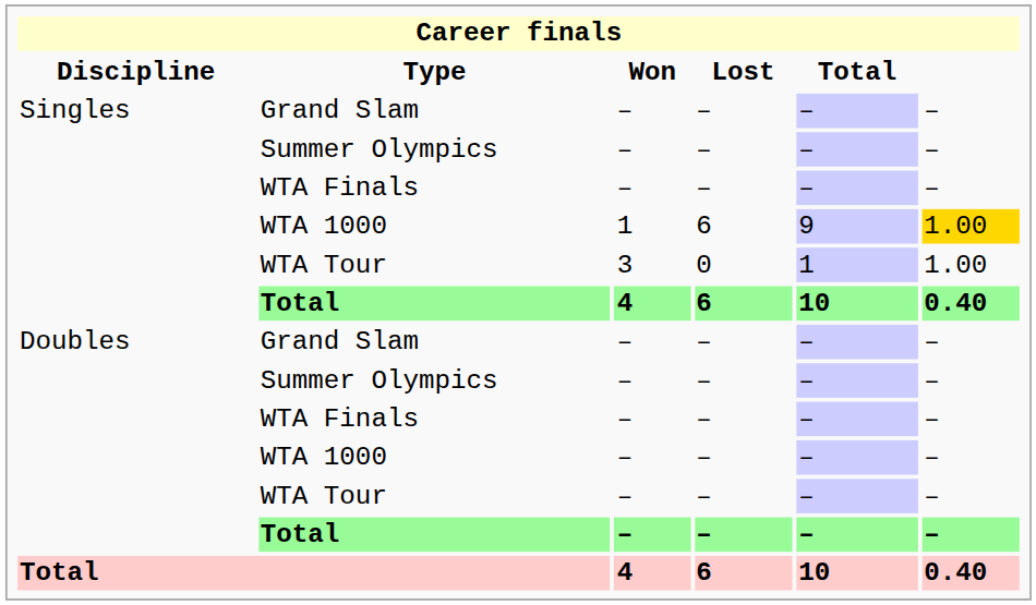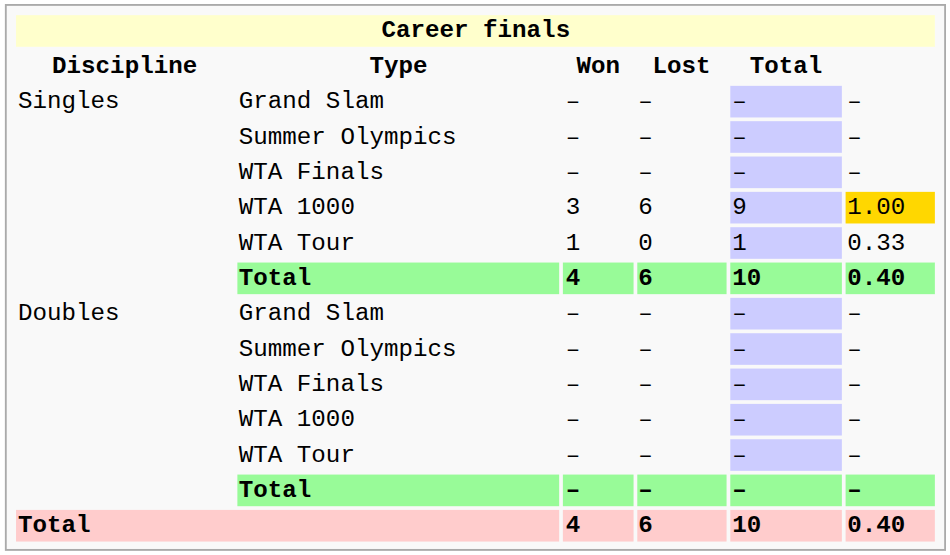Singles / WTA 1000 | Won: 1 -> 3
Singles / WTA Tour | Won: 3 -> 1
Singles / WTA Tour | column 6: 1.00 -> 0.33
